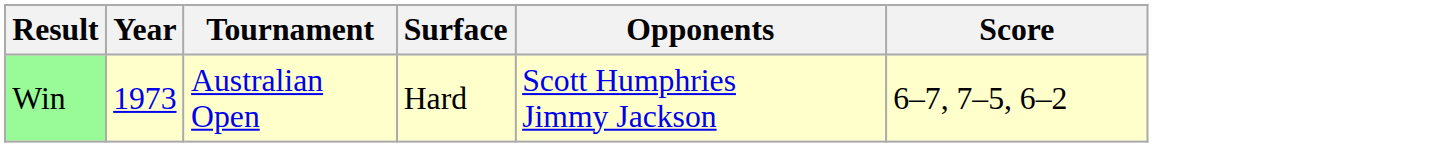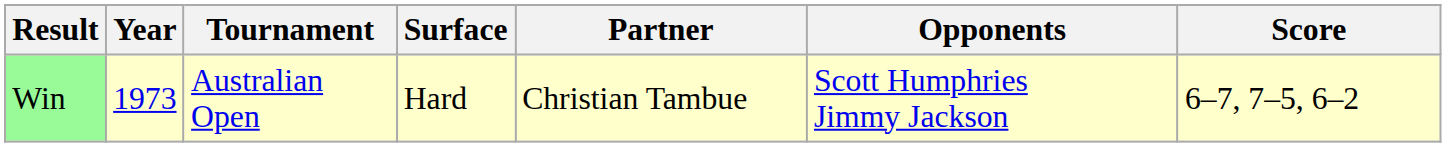+ column: Partner | Christian Tambue
